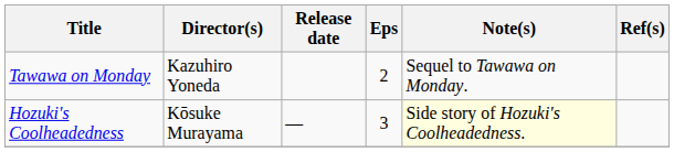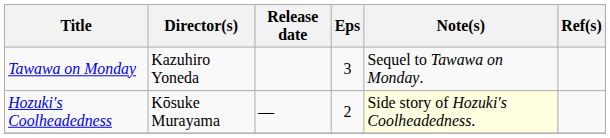Tawawa on Monday | Eps: 2 -> 3
Hozuki's Coolheadedness | Eps: 3 -> 2
